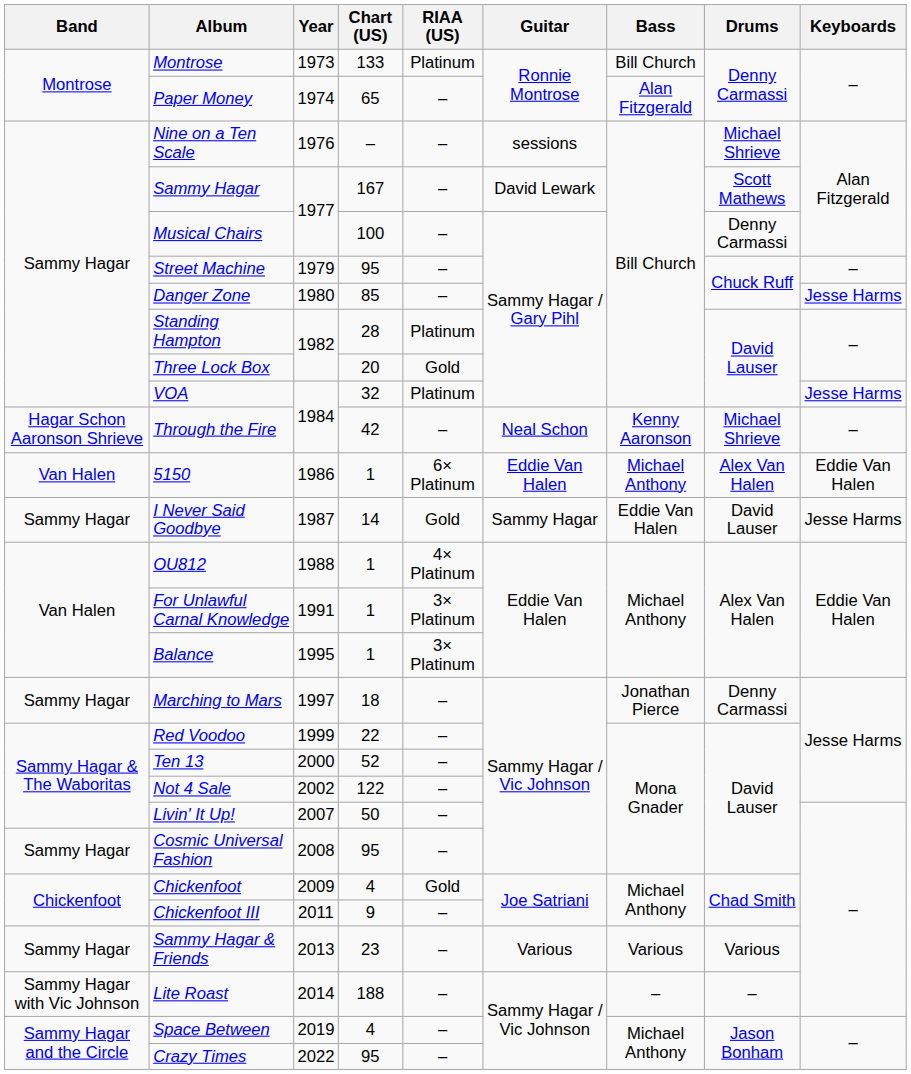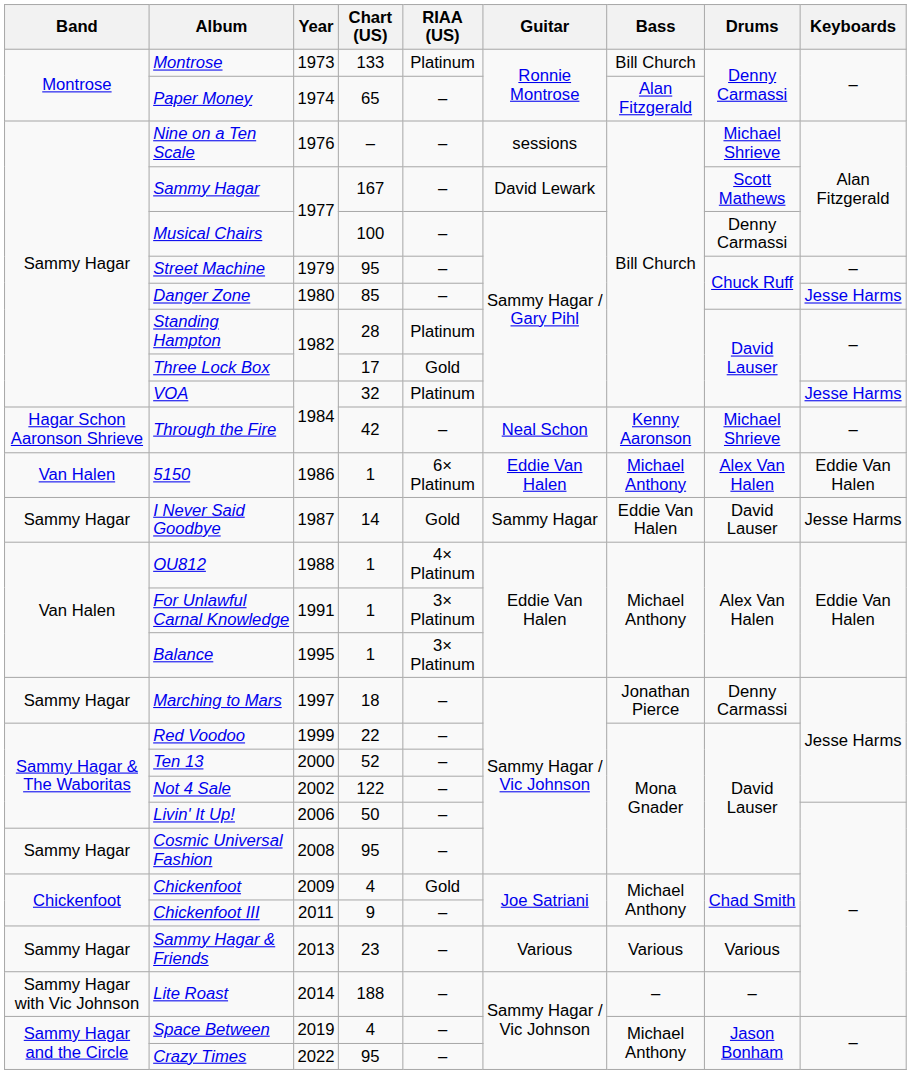Three Lock Box | Chart (US): 20 -> 17
Livin' It Up! | Year: 2007 -> 2006
